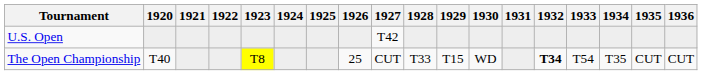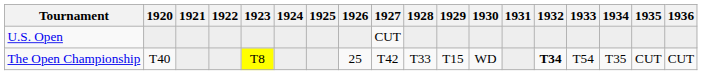U.S. Open | 1927: T42 -> CUT
The Open Championship | 1927: CUT -> T42
